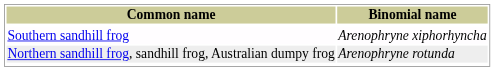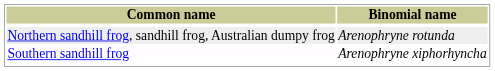rows swapped: Northern sandhill frog, sandhill frog, Australian dumpy frog <-> Southern sandhill frog
